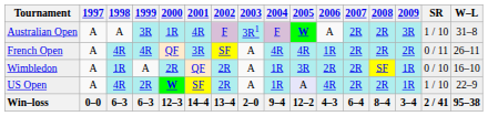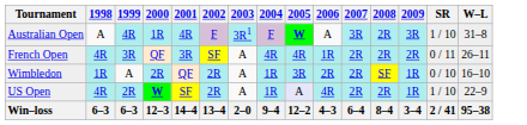- column: 1997 | A | A | A | A | 0–0
Australian Open | 1999: 3R -> 4R
Australian Open | 2007: 2R -> 3R
French Open | 1999: 4R -> 3R
